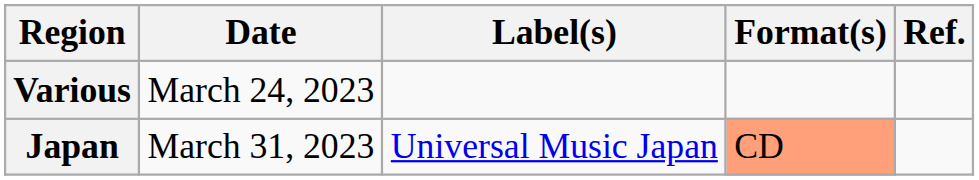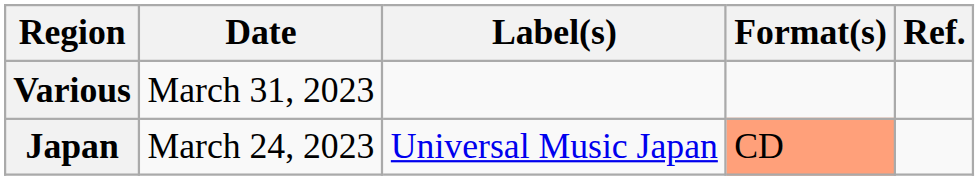Various | Date: March 24, 2023 -> March 31, 2023
Japan | Date: March 31, 2023 -> March 24, 2023
